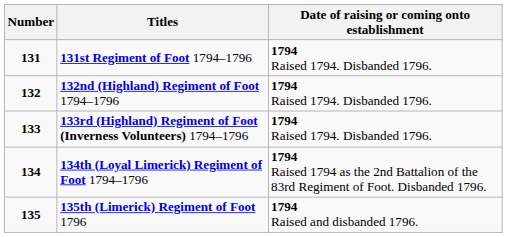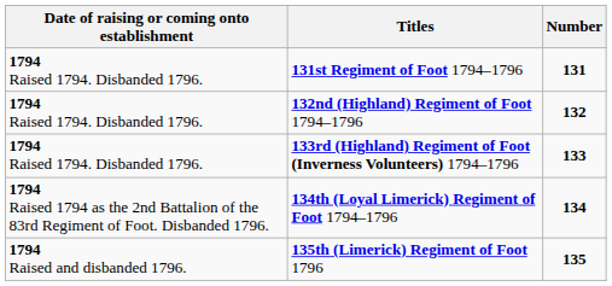columns swapped: Number <-> Date of raising or coming onto establishment
